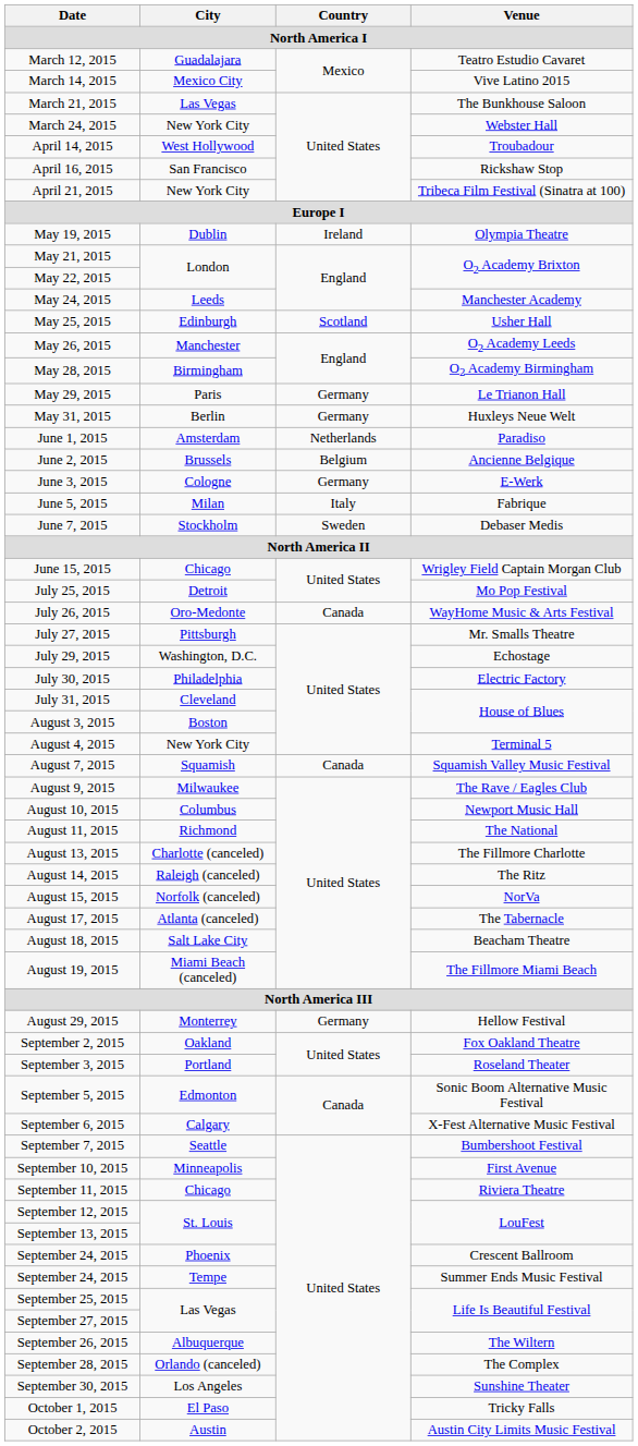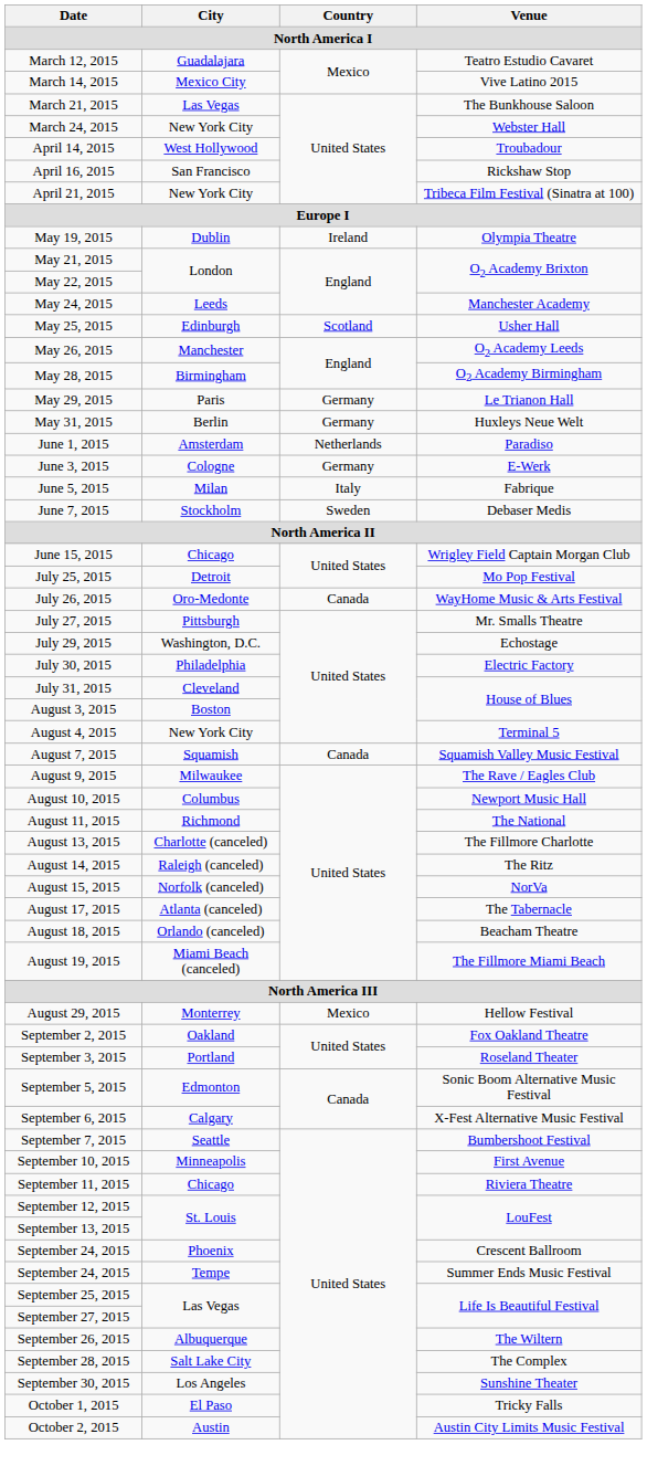- row: June 2, 2015 | Brussels | Belgium | Ancienne Belgique
August 18, 2015 | City: Salt Lake City -> Orlando (canceled)
August 29, 2015 | Country: Germany -> Mexico
September 28, 2015 | City: Orlando (canceled) -> Salt Lake City
